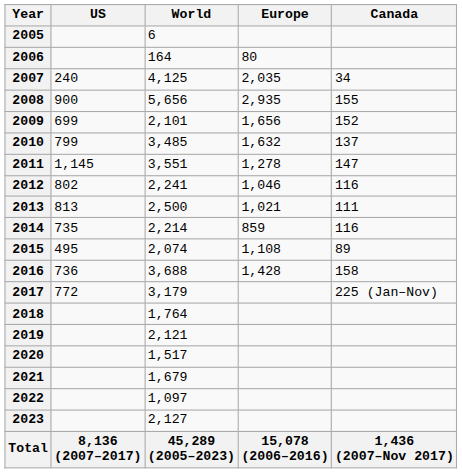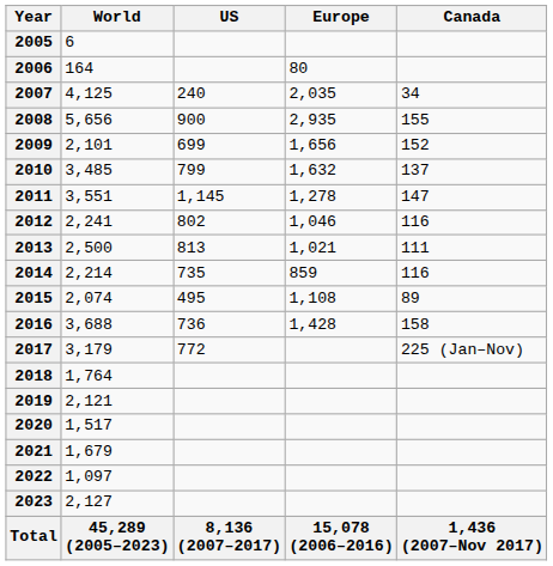columns swapped: World <-> US
